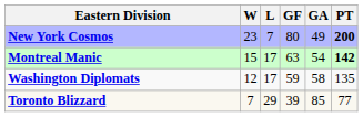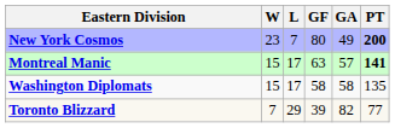Montreal Manic | GA: 54 -> 57
Montreal Manic | PT: 142 -> 141
Washington Diplomats | W: 12 -> 15
Washington Diplomats | GF: 59 -> 58
Toronto Blizzard | GA: 85 -> 82
